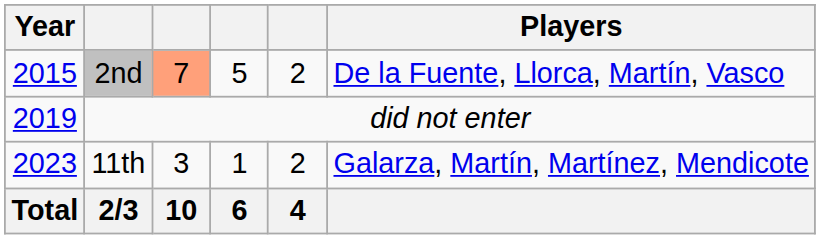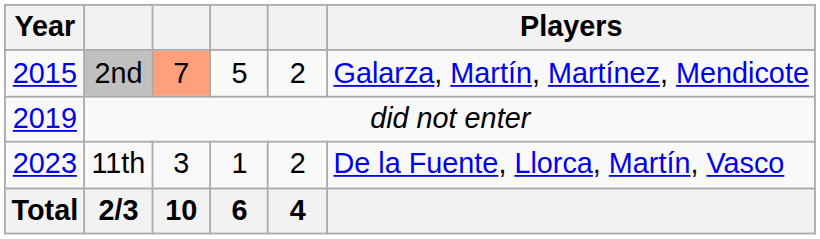2nd | Players: De la Fuente, Llorca, Martín, Vasco -> Galarza, Martín, Martínez, Mendicote
11th | Players: Galarza, Martín, Martínez, Mendicote -> De la Fuente, Llorca, Martín, Vasco
